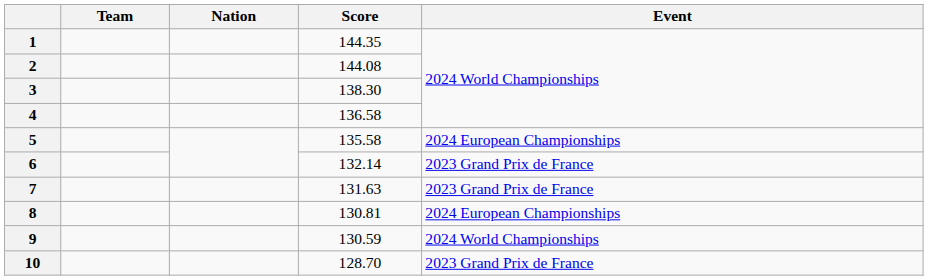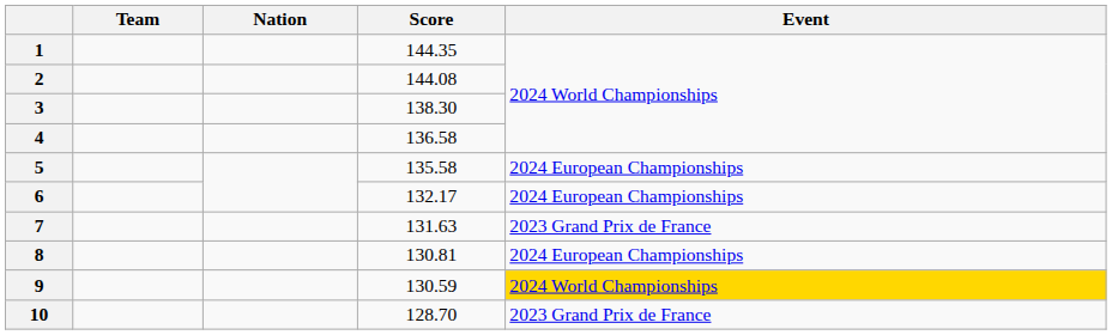6 | Score: 132.14 -> 132.17
6 | Event: 2023 Grand Prix de France -> 2024 European Championships
9 | Event: no background -> gold background
